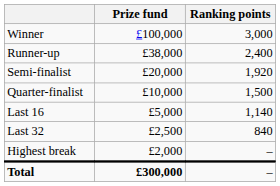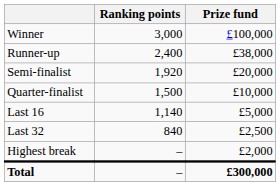columns swapped: Prize fund <-> Ranking points
